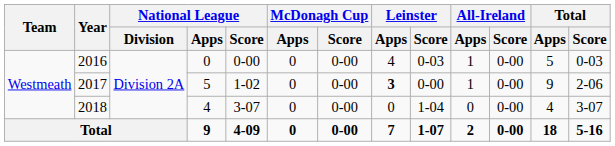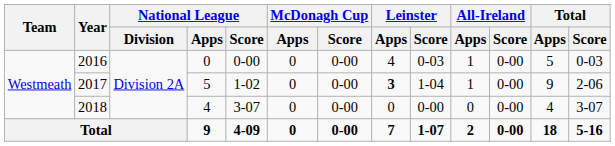2017 | Leinster / Score: 0-00 -> 1-04
2018 | Leinster / Score: 1-04 -> 0-00
